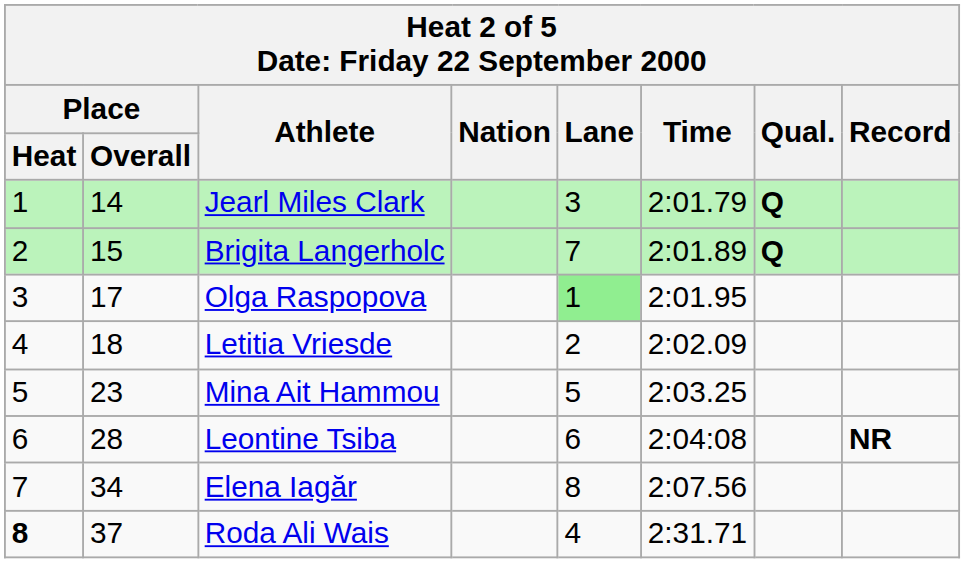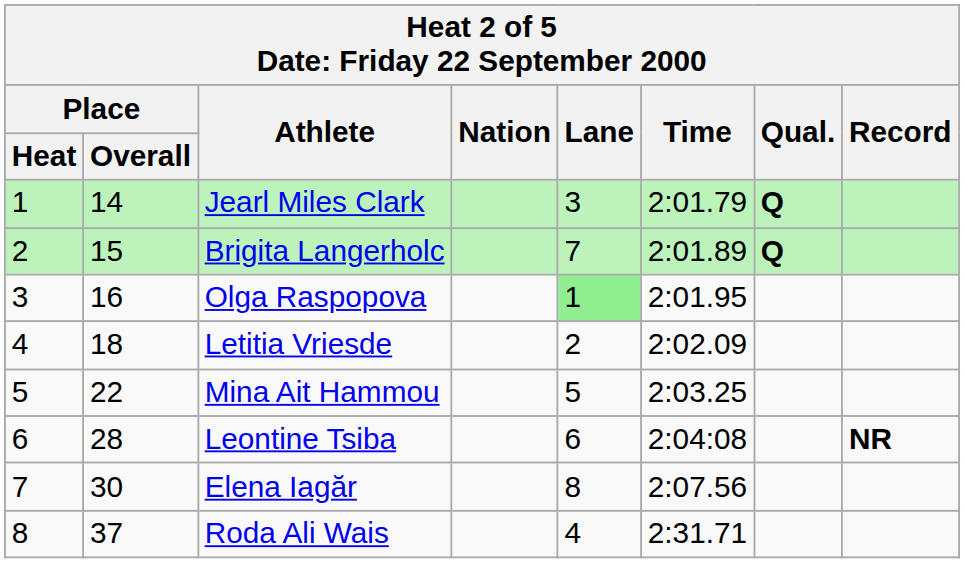Olga Raspopova | Place / Overall: 17 -> 16
Mina Ait Hammou | Place / Overall: 23 -> 22
Elena Iagăr | Place / Overall: 34 -> 30
Roda Ali Wais | Place / Heat: bold -> normal
